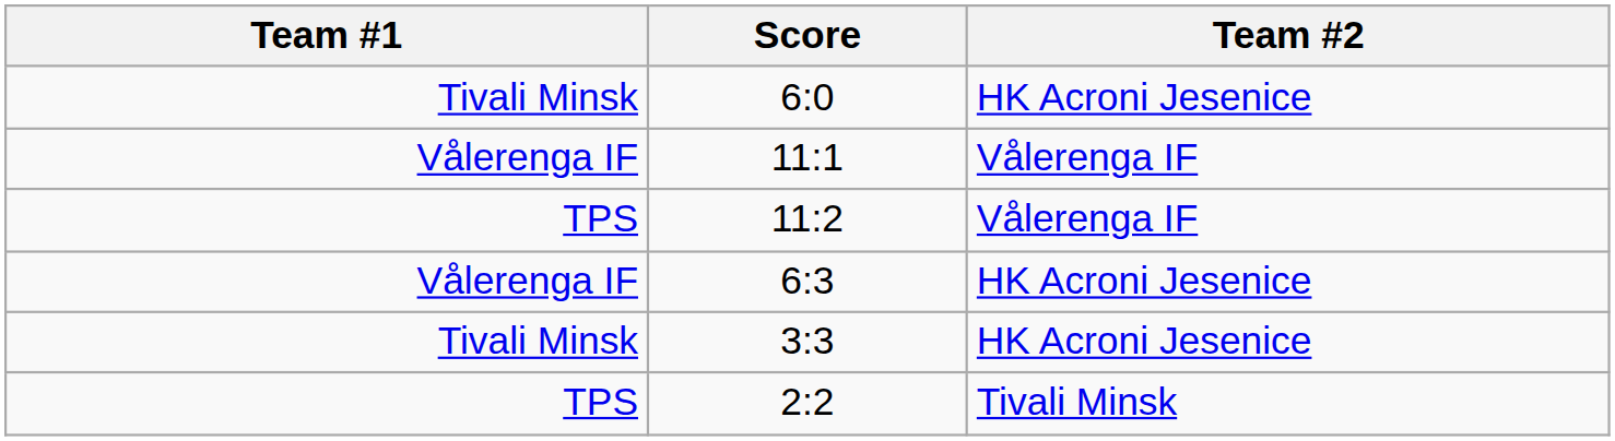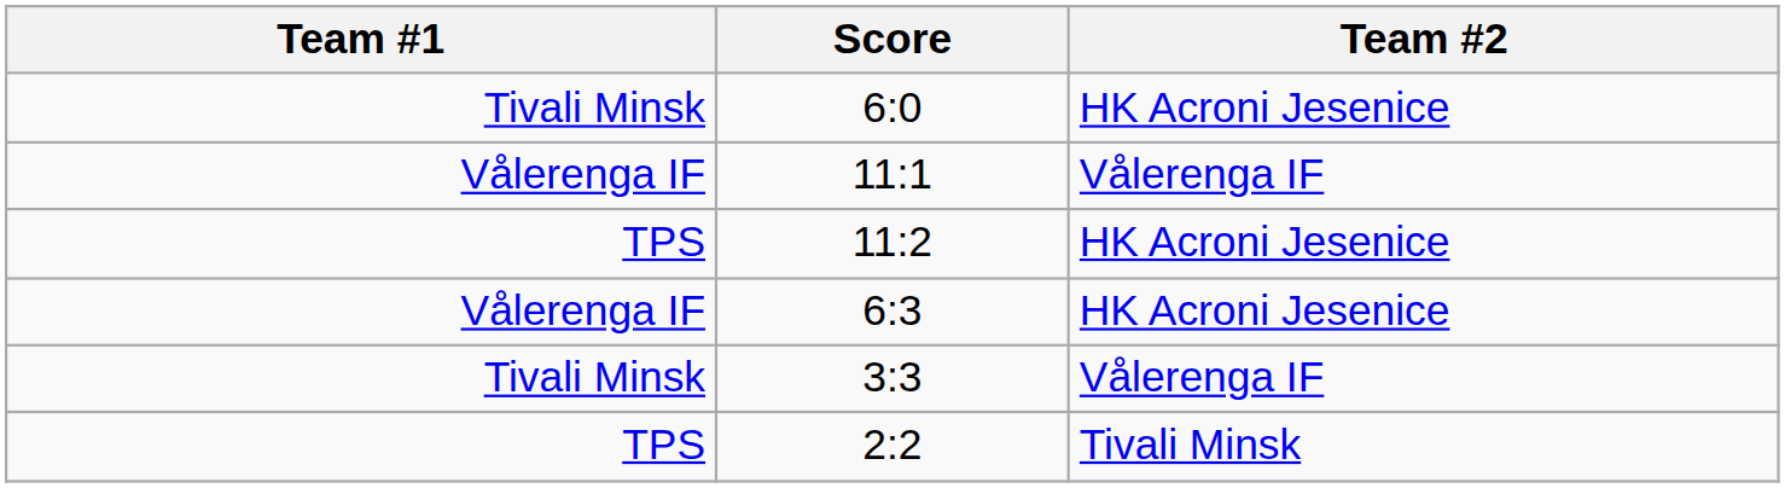11:2 | Team #2: Vålerenga IF -> HK Acroni Jesenice
3:3 | Team #2: HK Acroni Jesenice -> Vålerenga IF
